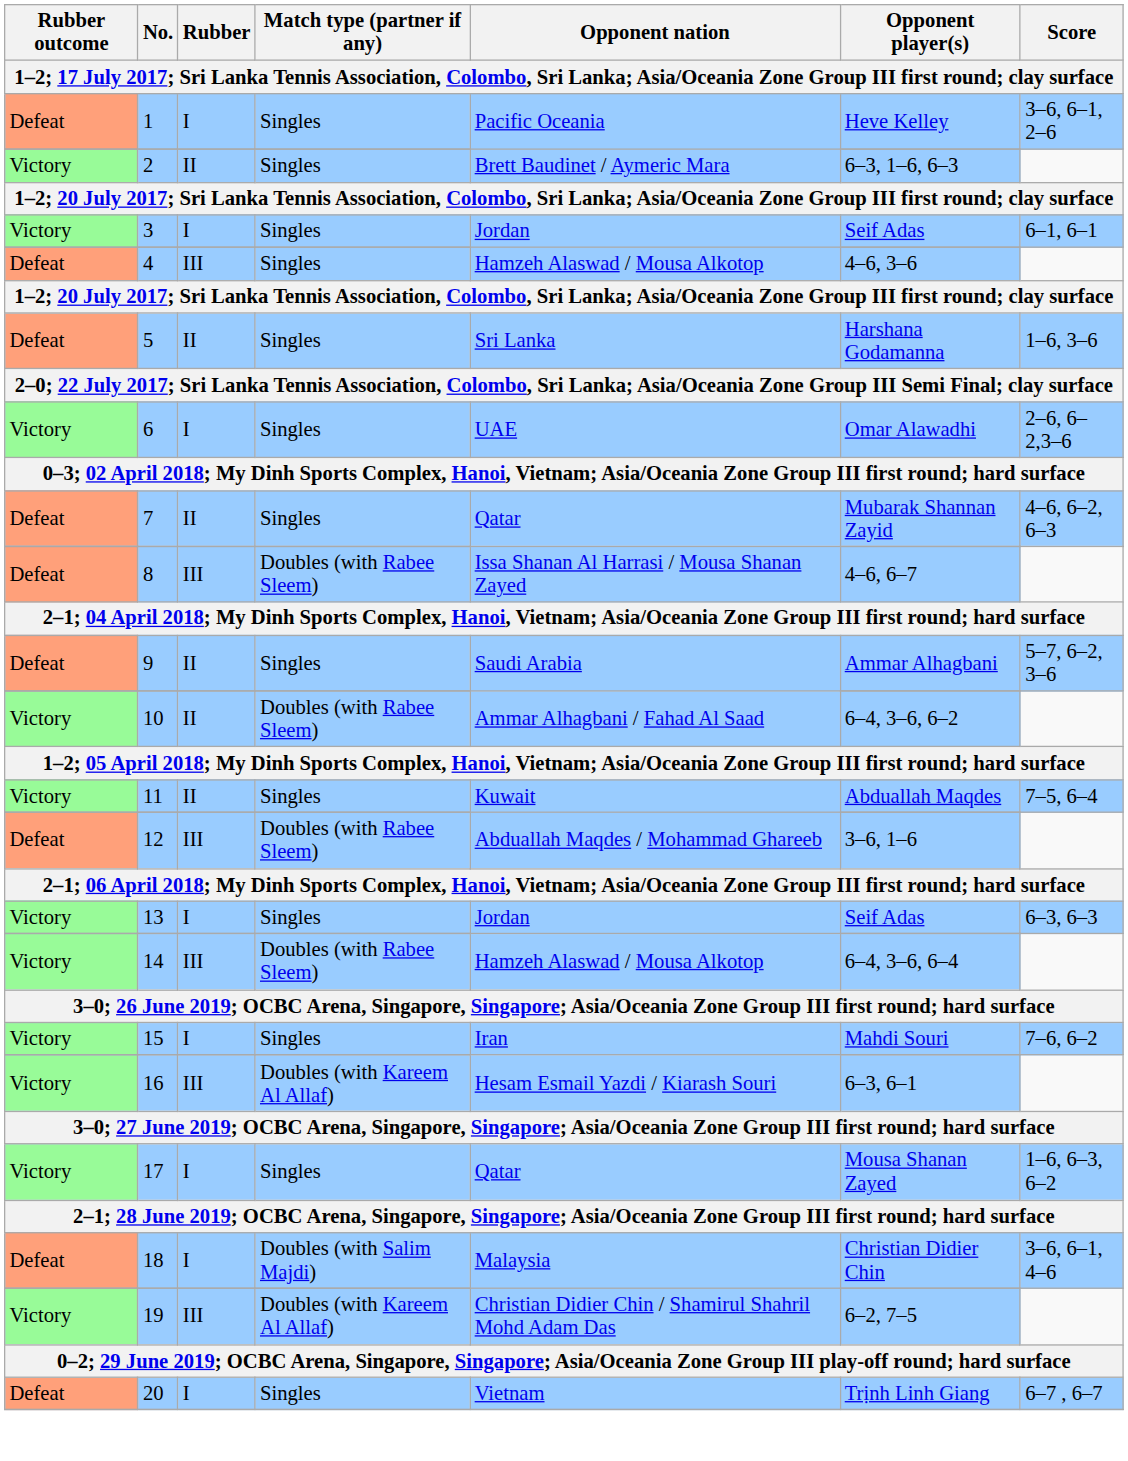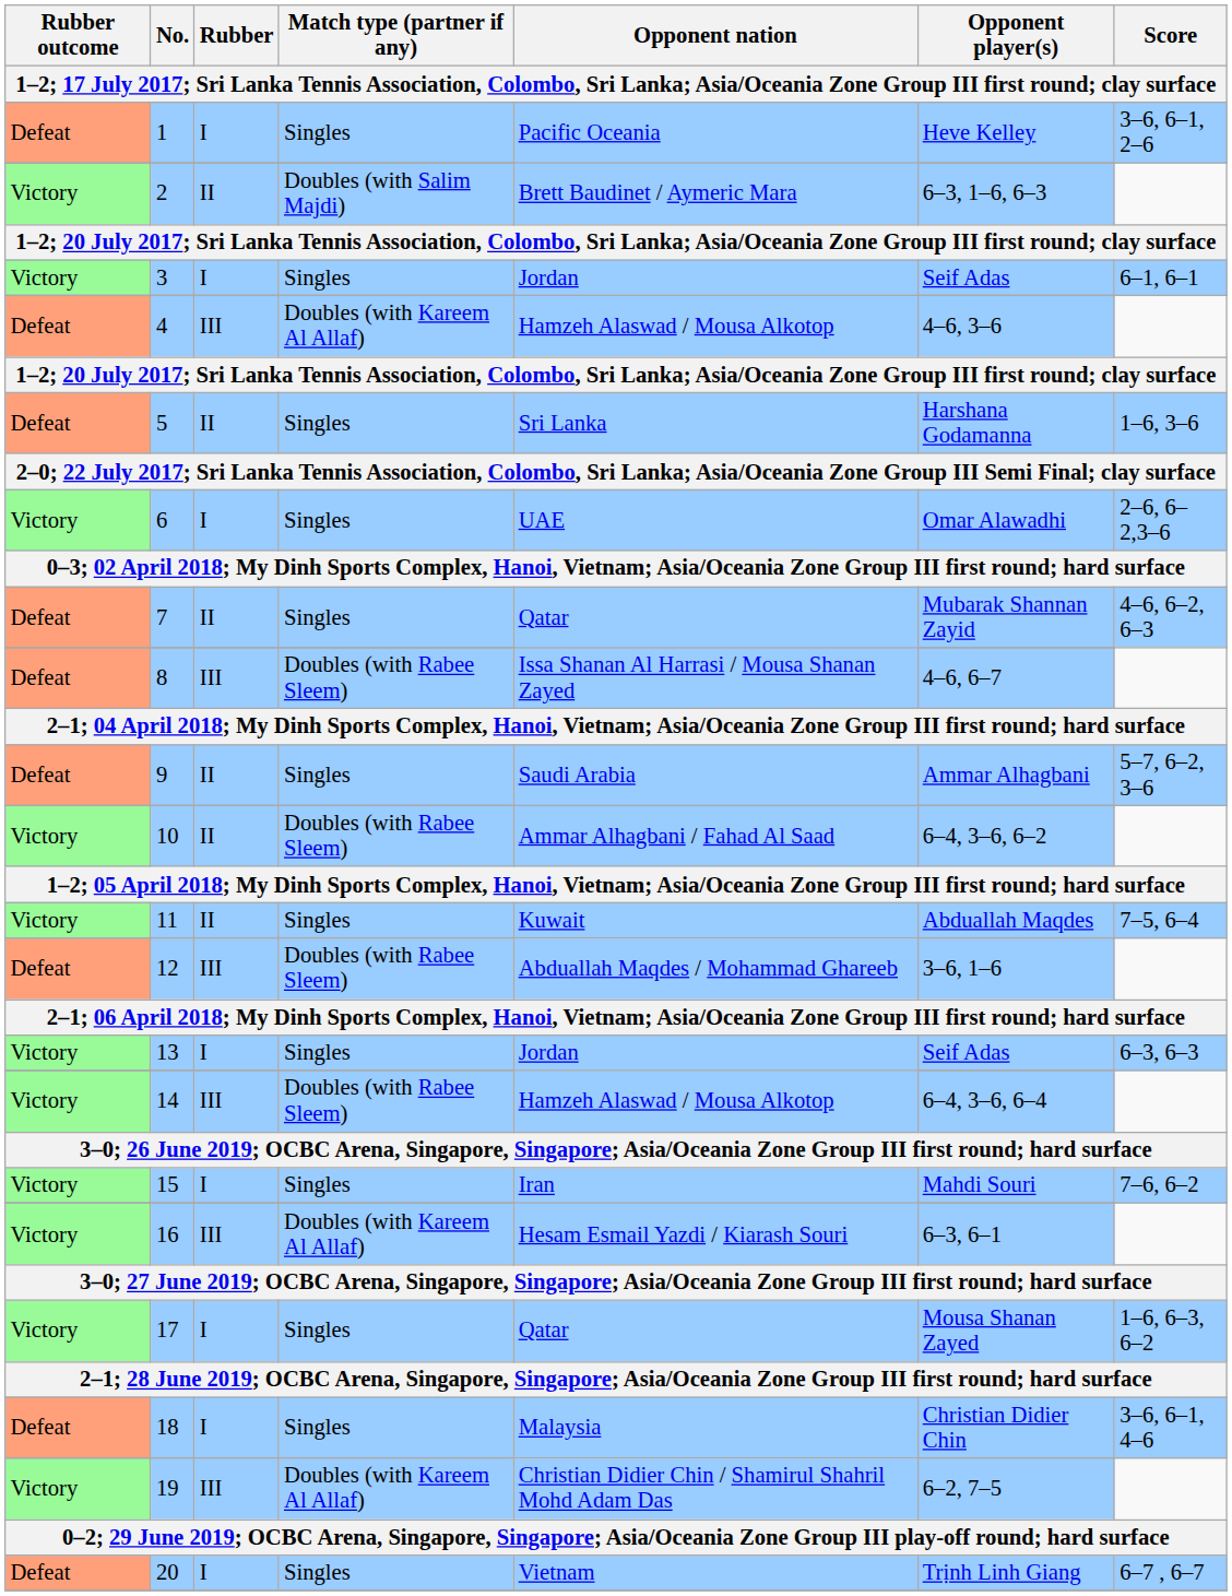2 | Match type (partner if any): Singles -> Doubles (with Salim Majdi)
4 | Match type (partner if any): Singles -> Doubles (with Kareem Al Allaf)
18 | Match type (partner if any): Doubles (with Salim Majdi) -> Singles
